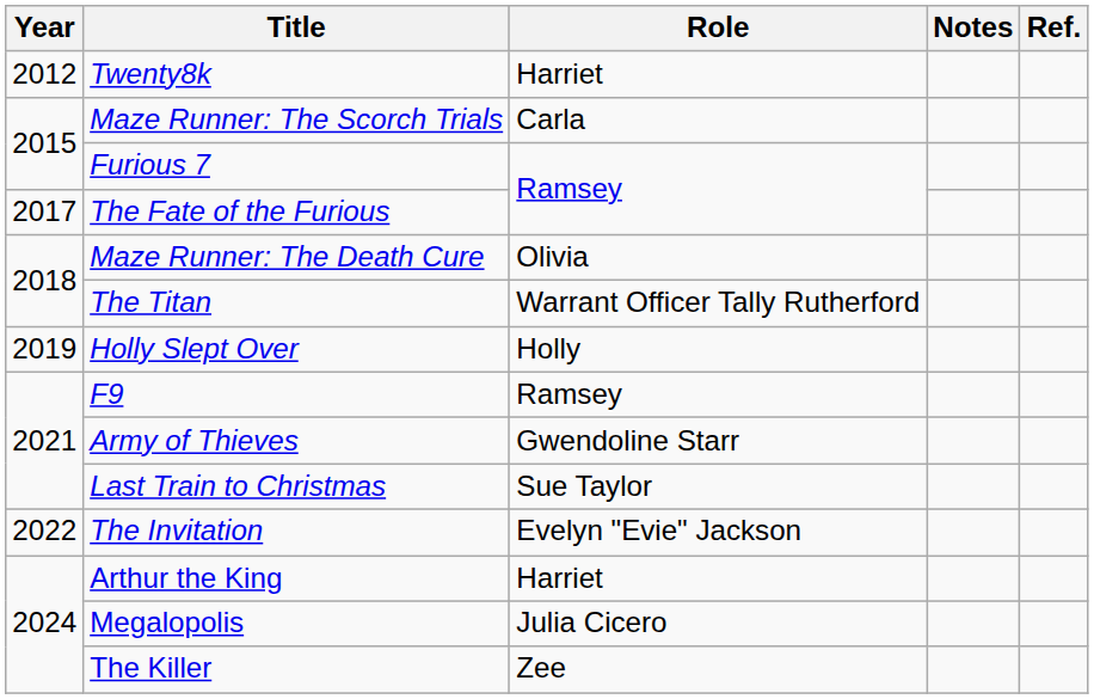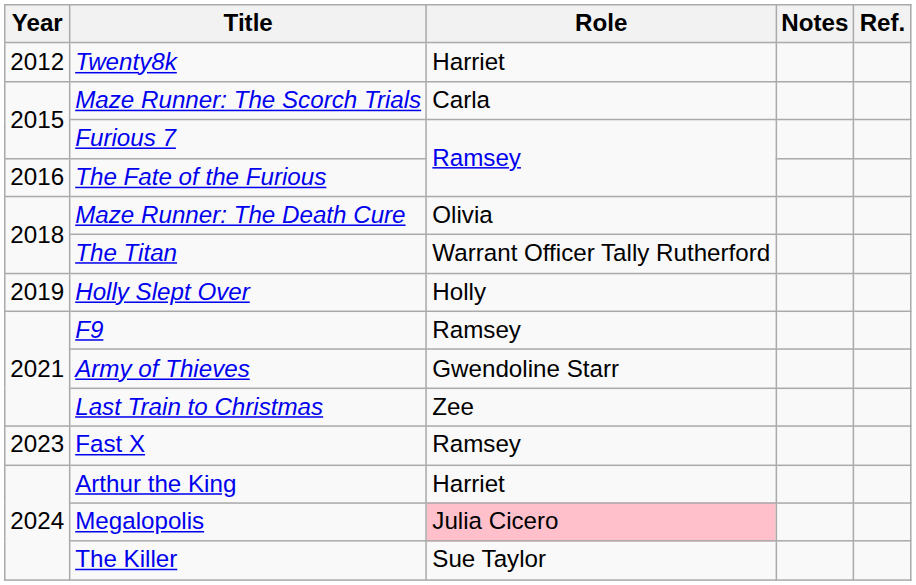The Fate of the Furious | Year: 2017 -> 2016
Last Train to Christmas | Role: Sue Taylor -> Zee
- row: 2022 | The Invitation | Evelyn "Evie" Jackson
+ row: 2023 | Fast X | Ramsey
Megalopolis | Role: no background -> pink background
The Killer | Role: Zee -> Sue Taylor
